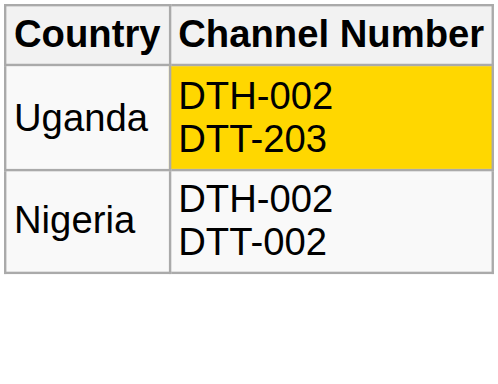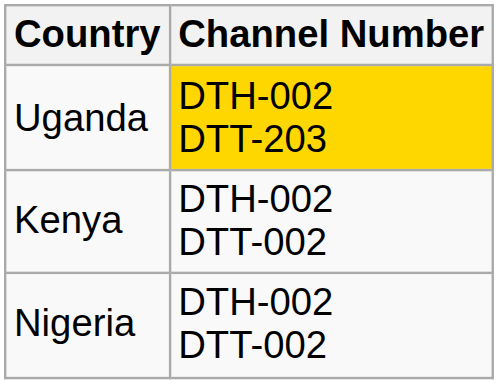+ row: Kenya | DTH-002 DTT-002
